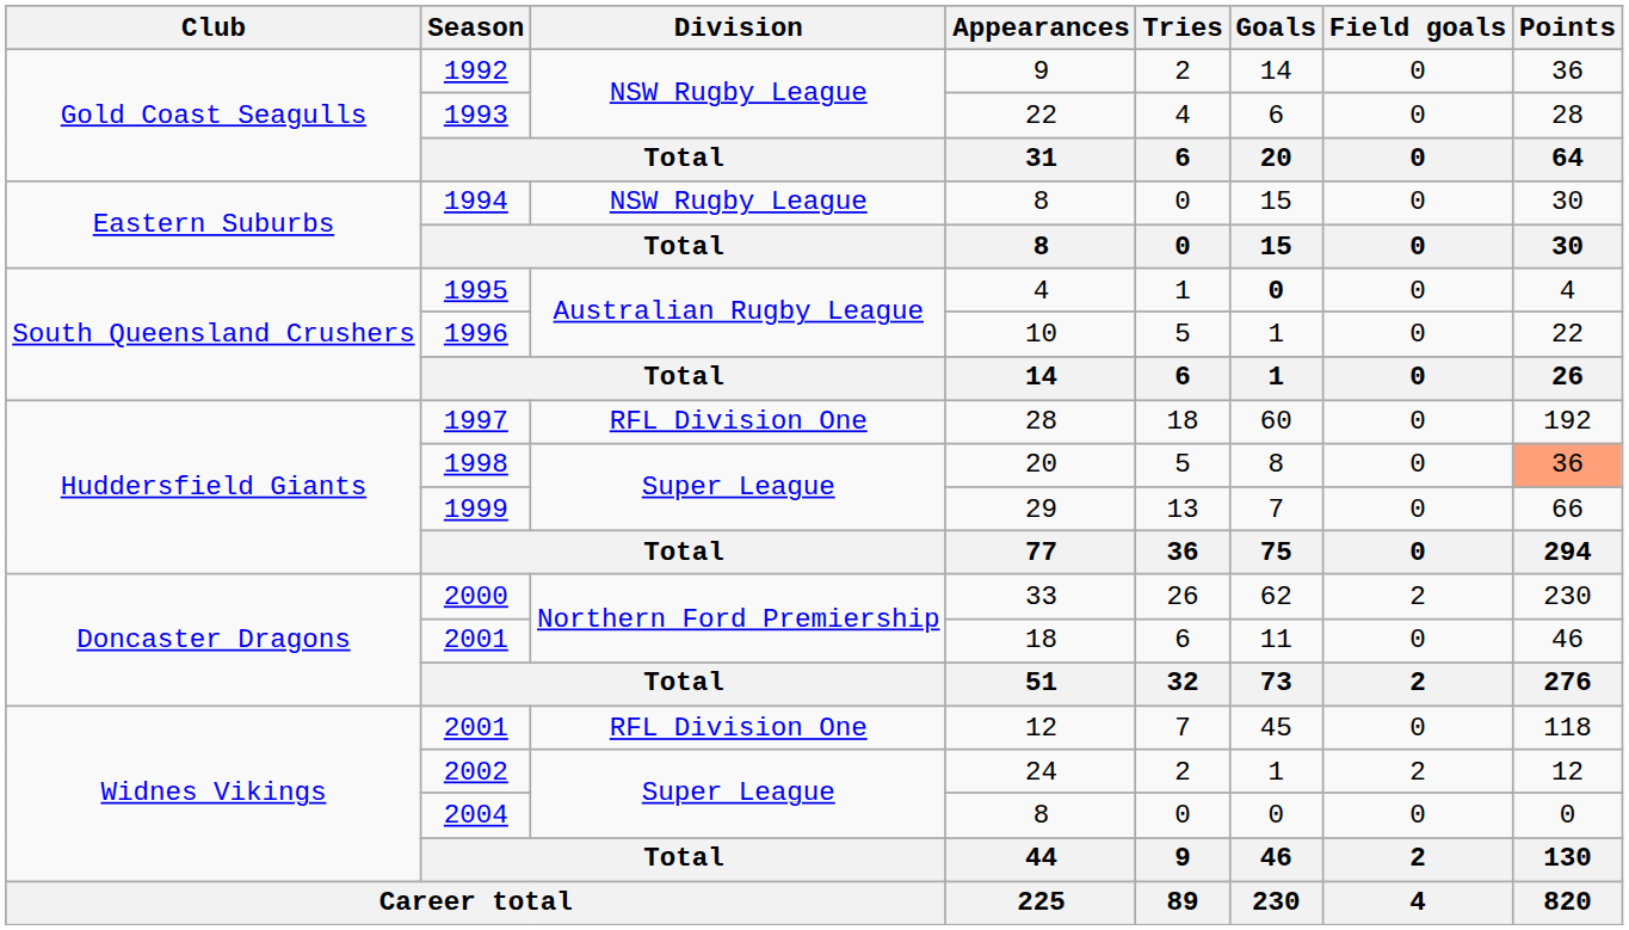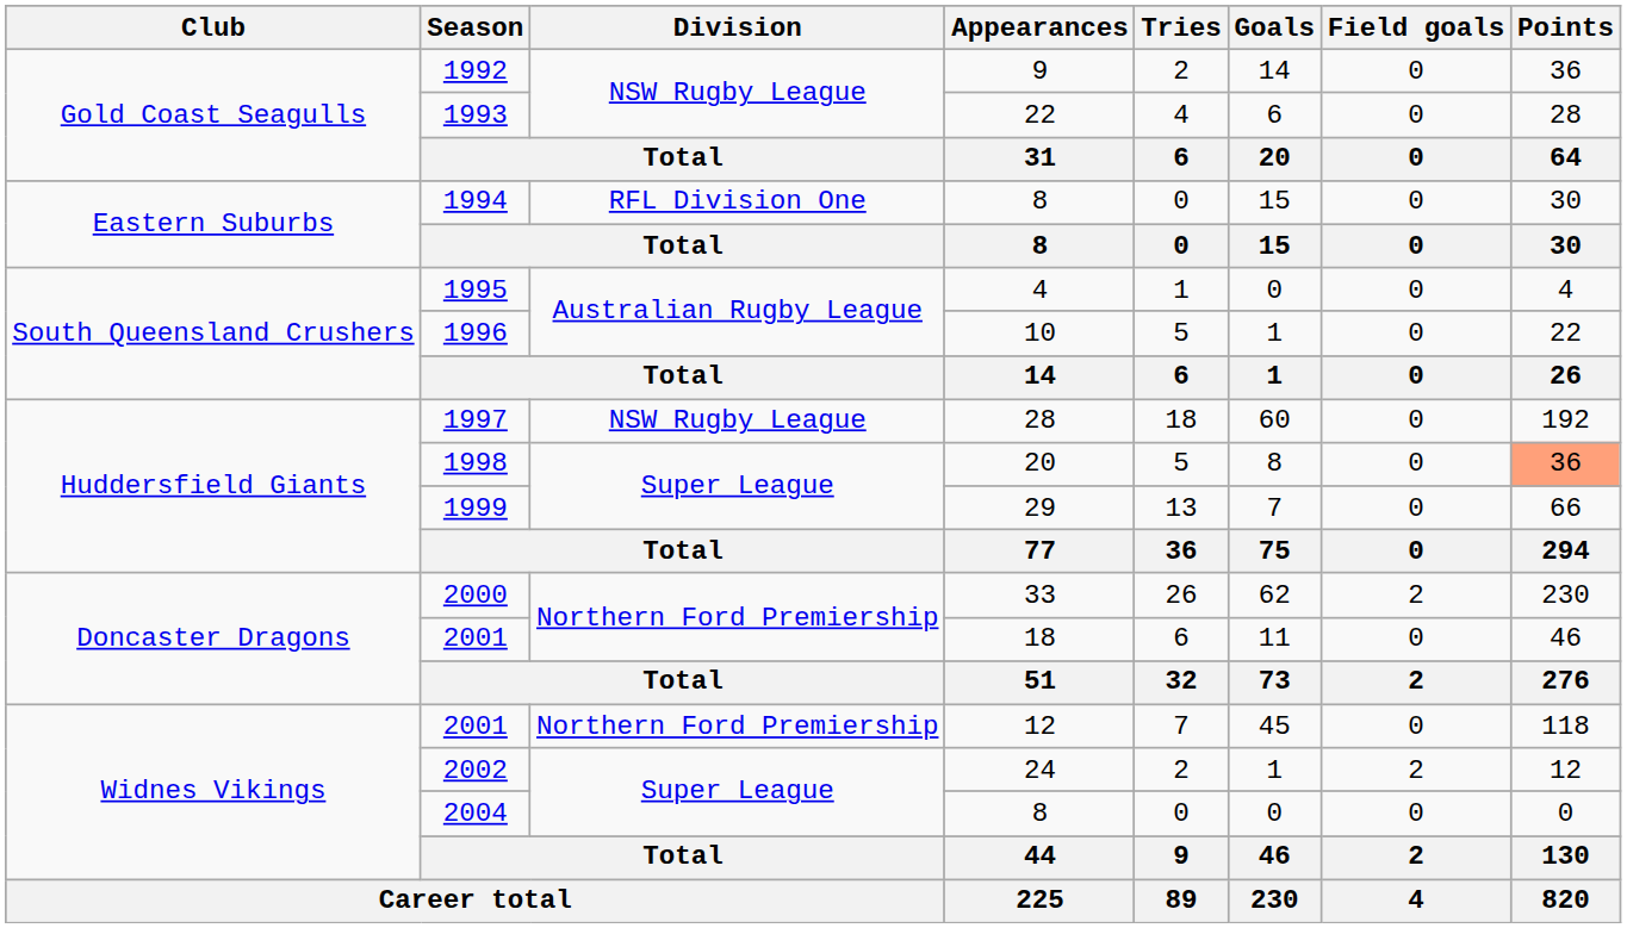1994 | Division: NSW Rugby League -> RFL Division One
1995 | Goals: bold -> normal
1997 | Division: RFL Division One -> NSW Rugby League
2001 / 12 | Division: RFL Division One -> Northern Ford Premiership
